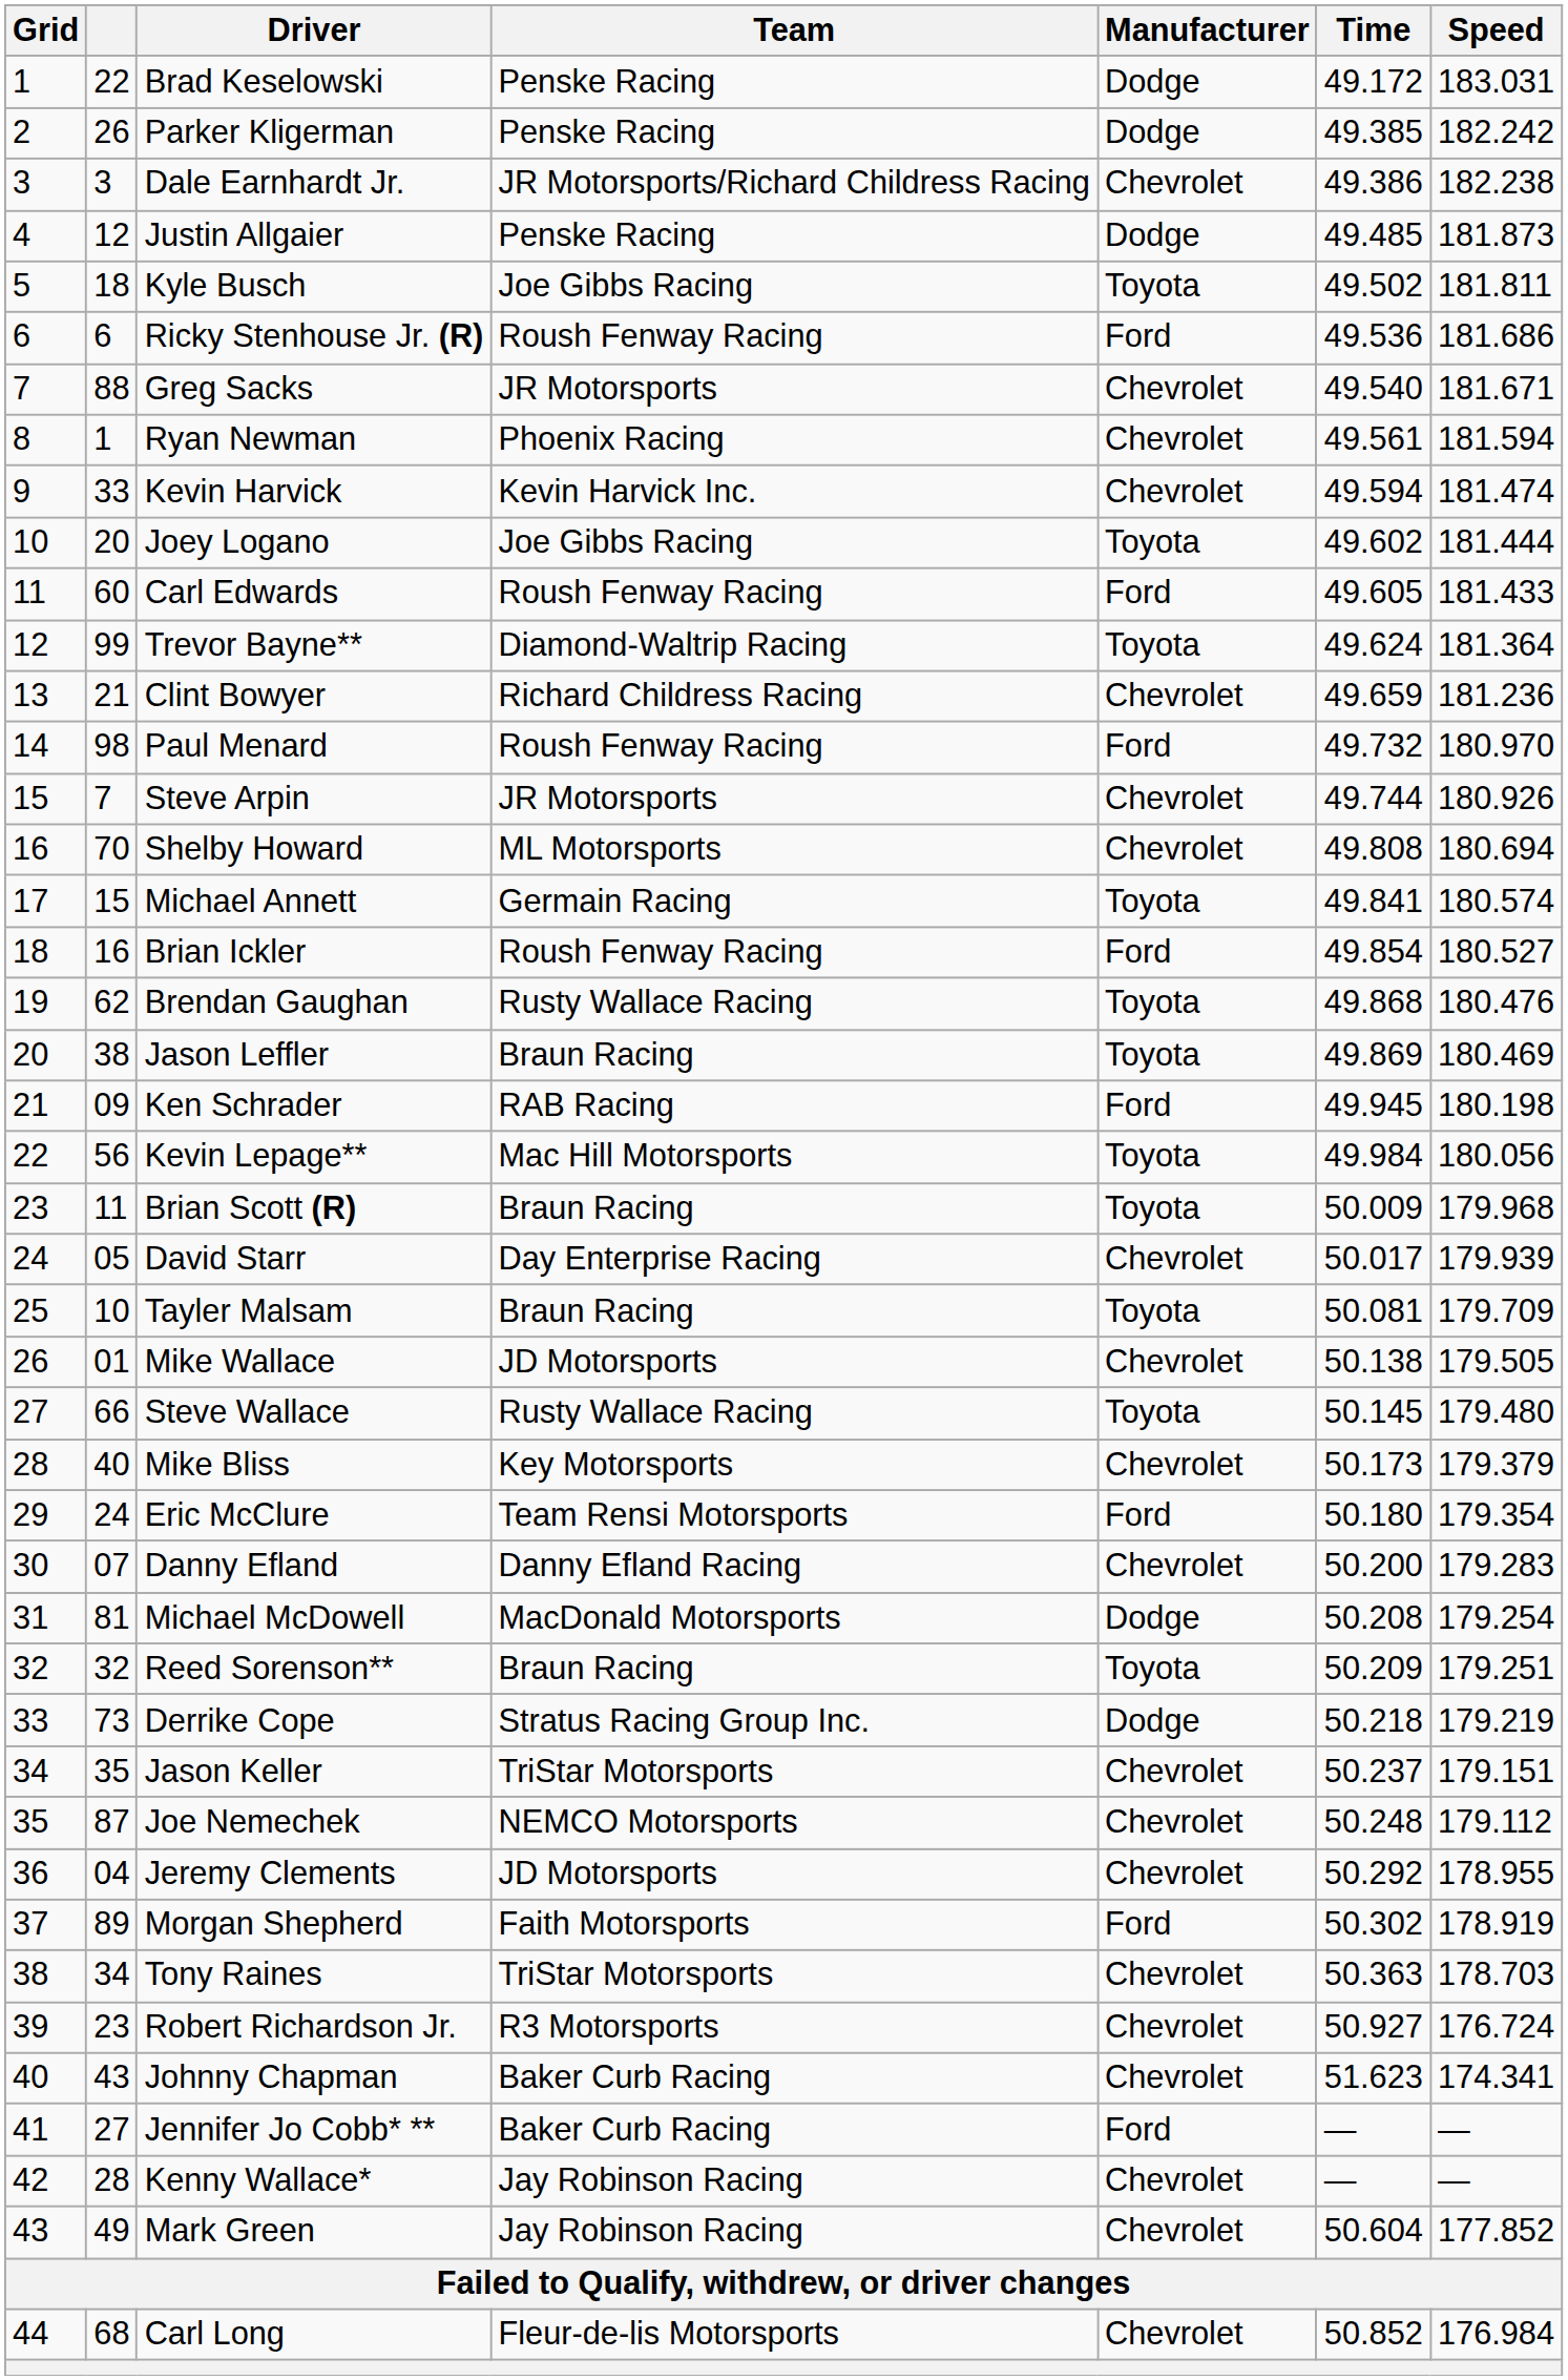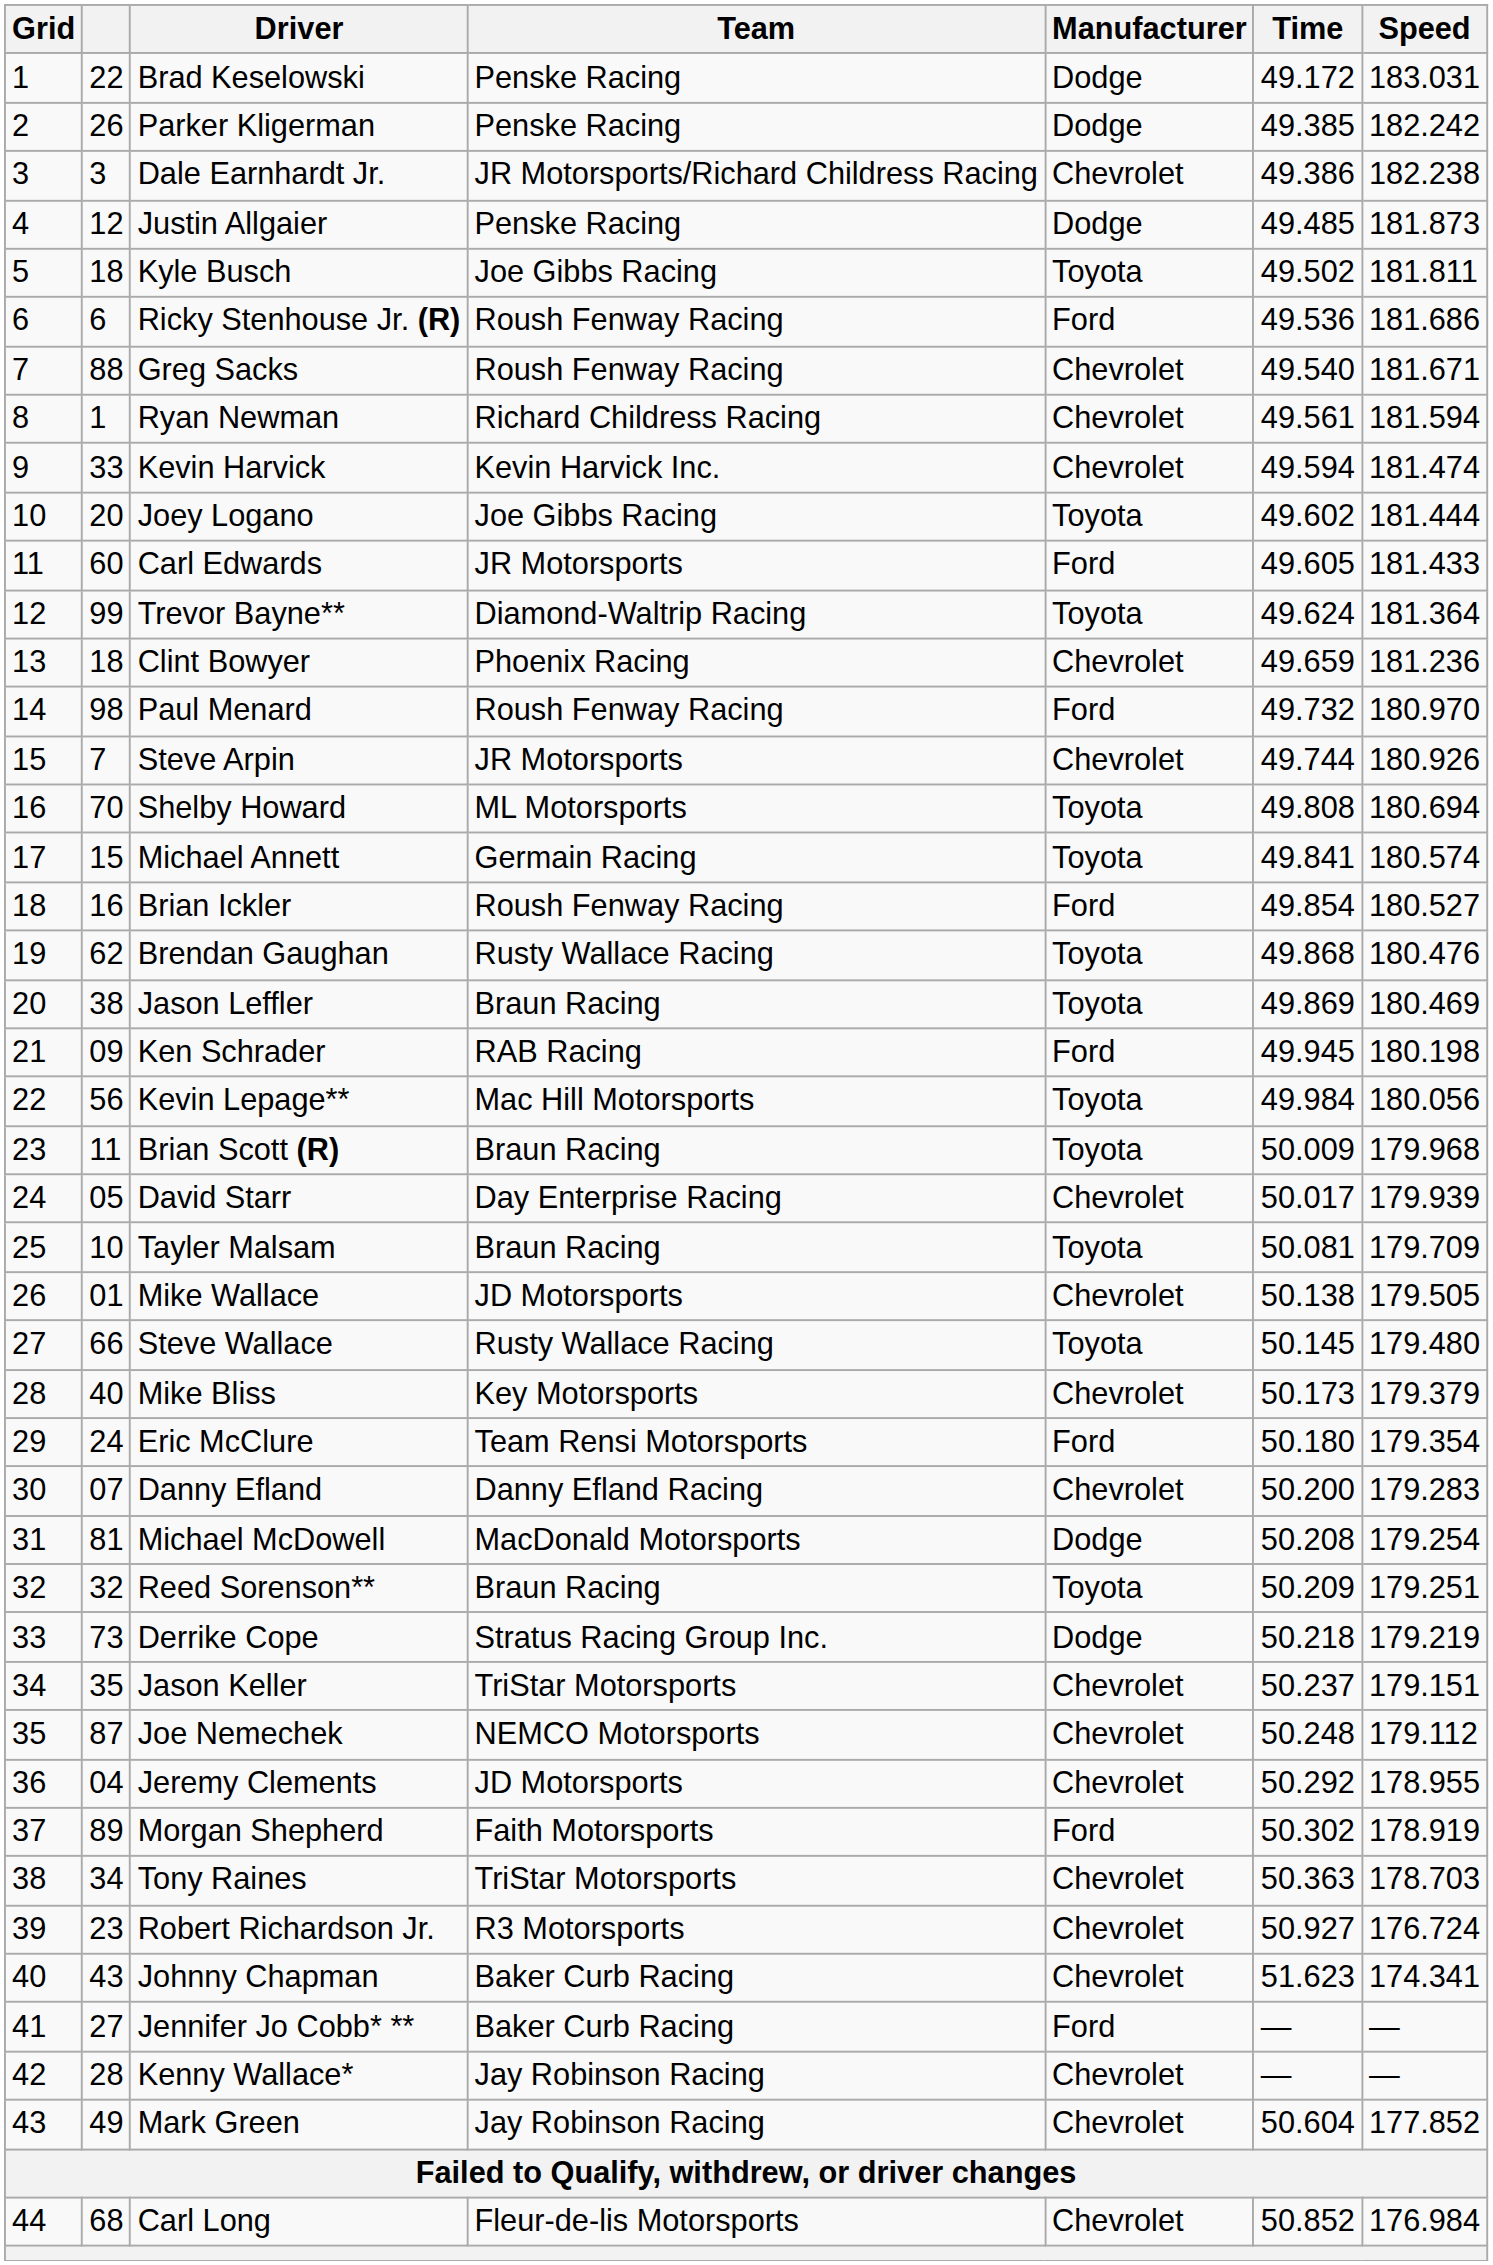Greg Sacks | Team: JR Motorsports -> Roush Fenway Racing
Ryan Newman | Team: Phoenix Racing -> Richard Childress Racing
Carl Edwards | Team: Roush Fenway Racing -> JR Motorsports
Clint Bowyer | column 2: 21 -> 18
Clint Bowyer | Team: Richard Childress Racing -> Phoenix Racing
Shelby Howard | Manufacturer: Chevrolet -> Toyota
